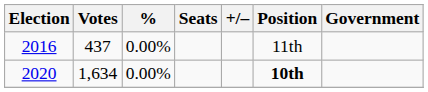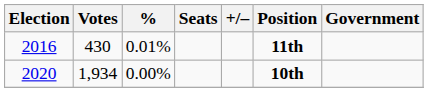2016 | Votes: 437 -> 430
2016 | %: 0.00% -> 0.01%
2016 | Position: normal -> bold
2020 | Votes: 1,634 -> 1,934
